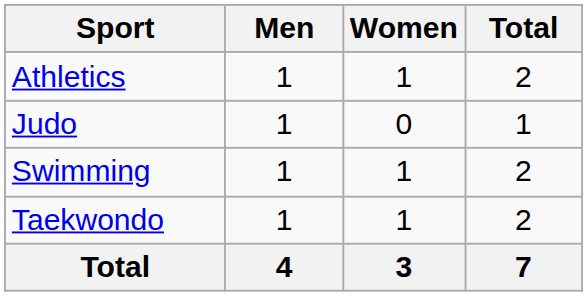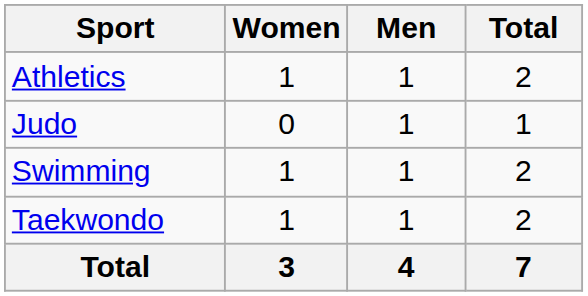columns swapped: Men <-> Women
